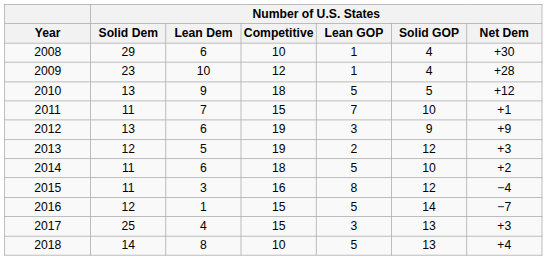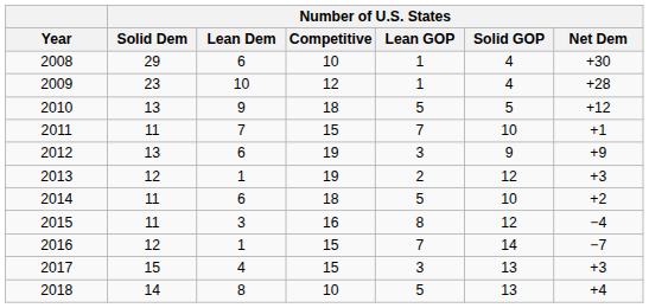2013 | Number of U.S. States / Lean Dem: 5 -> 1
2016 | Number of U.S. States / Lean GOP: 5 -> 7
2017 | Number of U.S. States / Solid Dem: 25 -> 15
